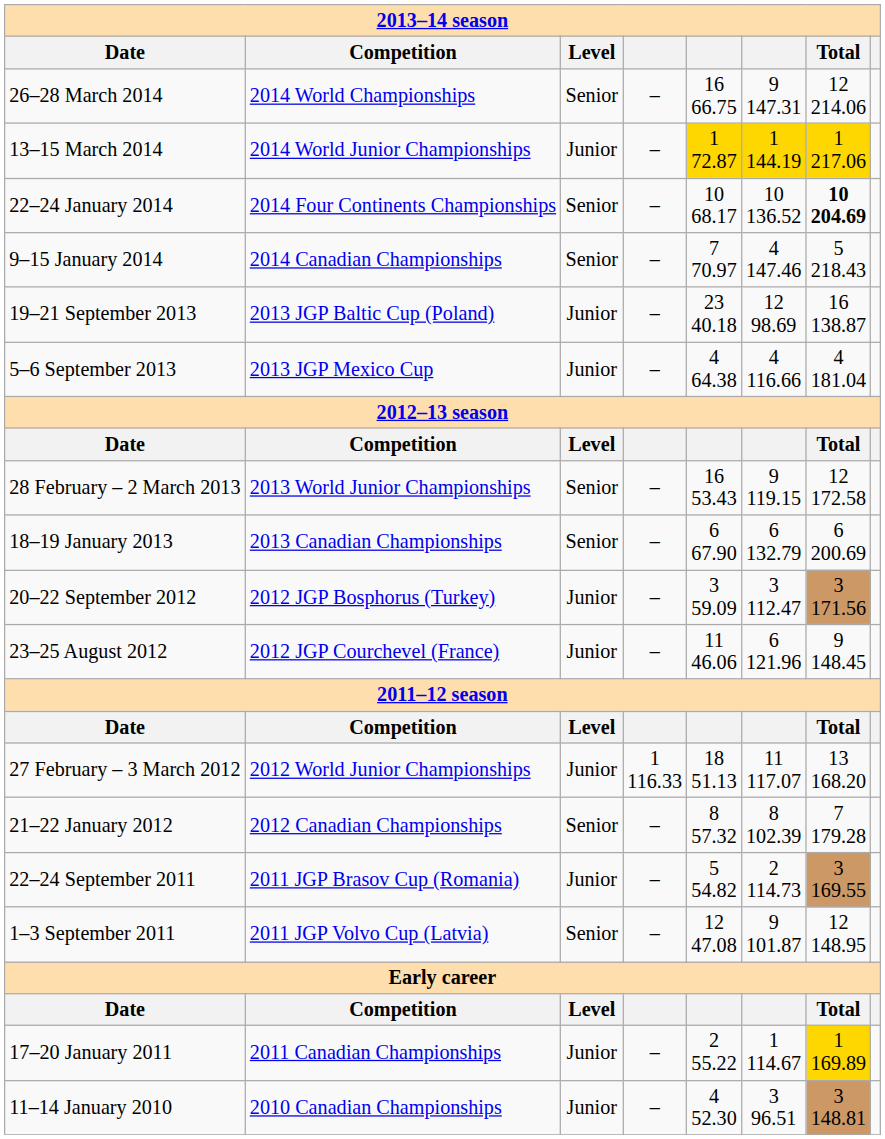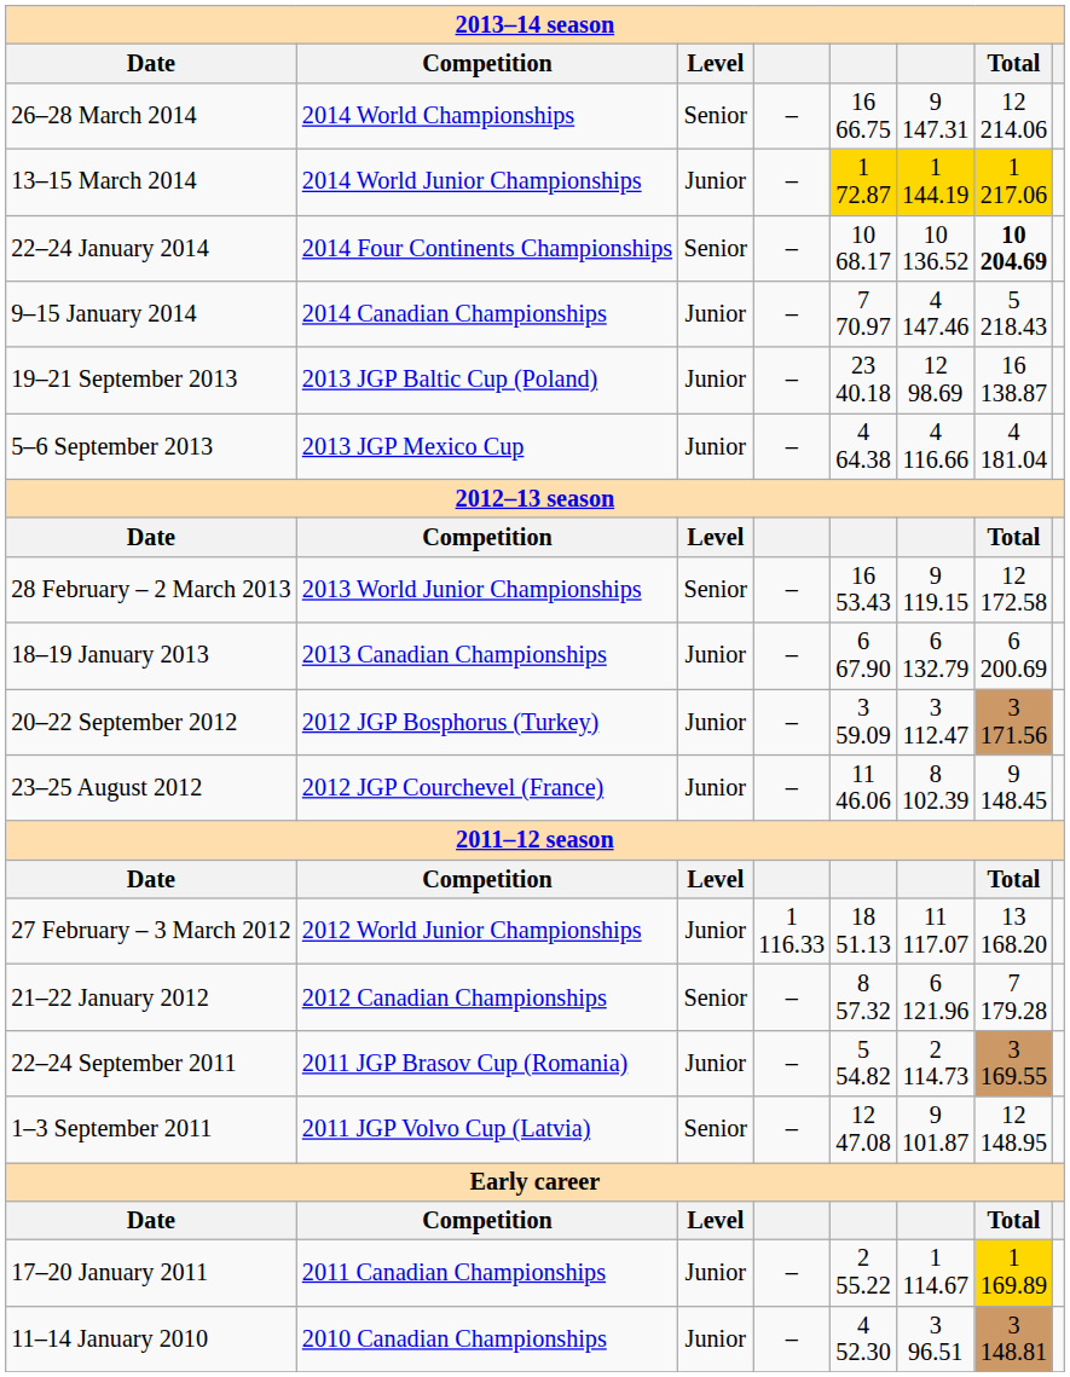9–15 January 2014 | Level: Senior -> Junior
18–19 January 2013 | Level: Senior -> Junior
23–25 August 2012 | column 6: 6 121.96 -> 8 102.39
21–22 January 2012 | column 6: 8 102.39 -> 6 121.96
